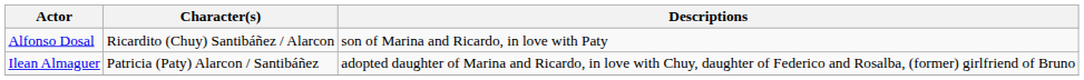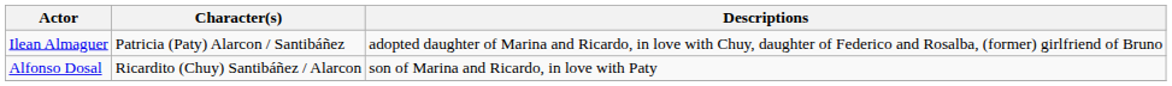rows swapped: Ilean Almaguer <-> Alfonso Dosal
